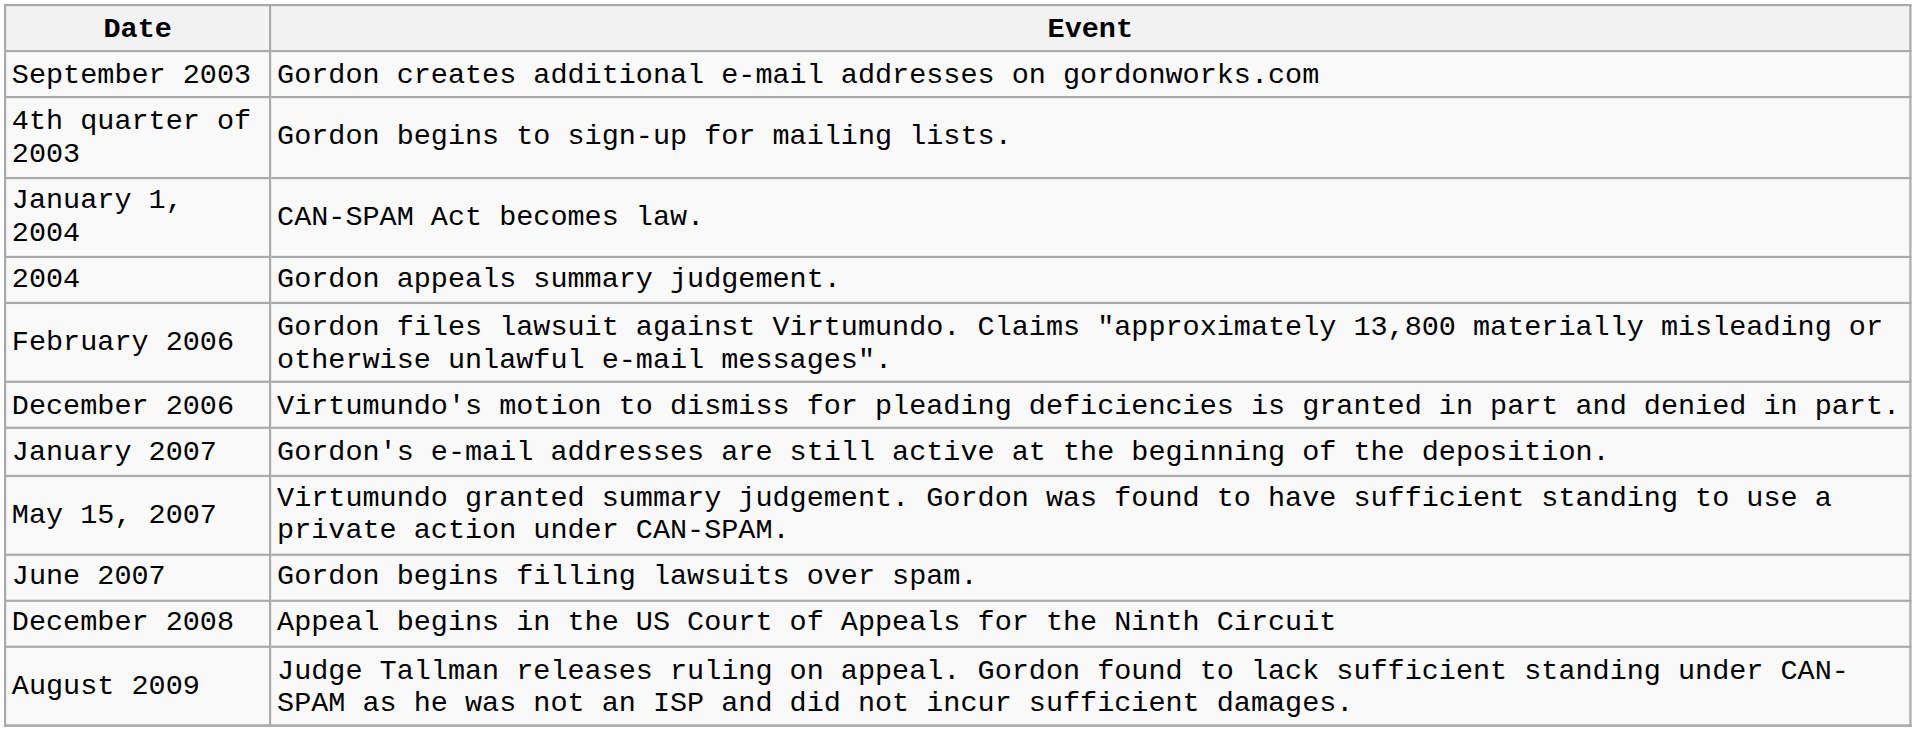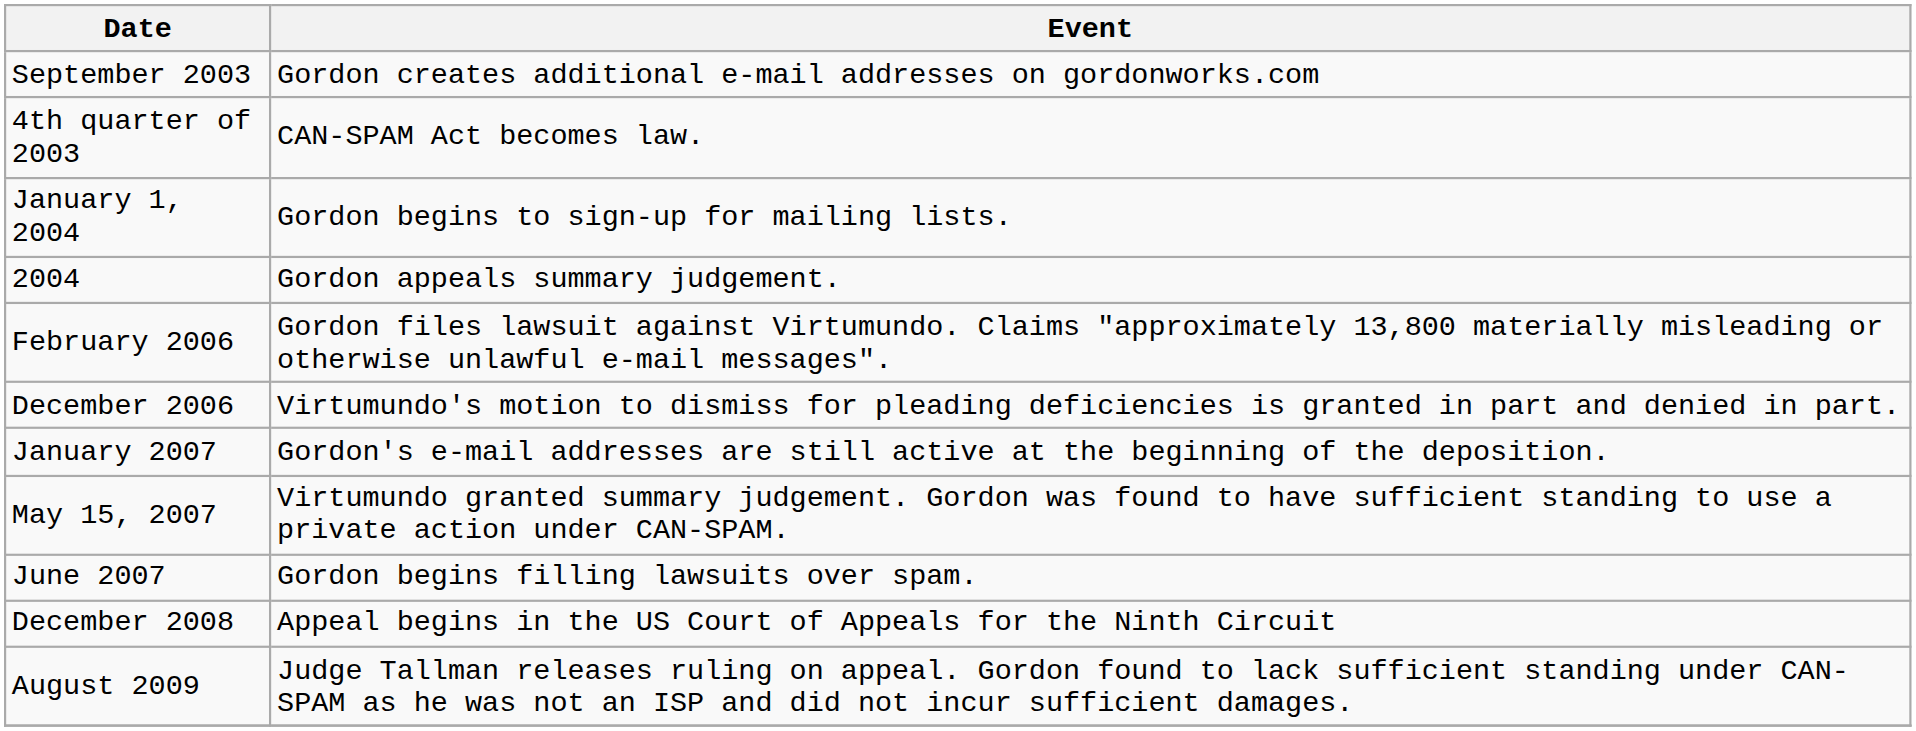4th quarter of 2003 | Event: Gordon begins to sign-up for mailing lists. -> CAN-SPAM Act becomes law.
January 1, 2004 | Event: CAN-SPAM Act becomes law. -> Gordon begins to sign-up for mailing lists.
